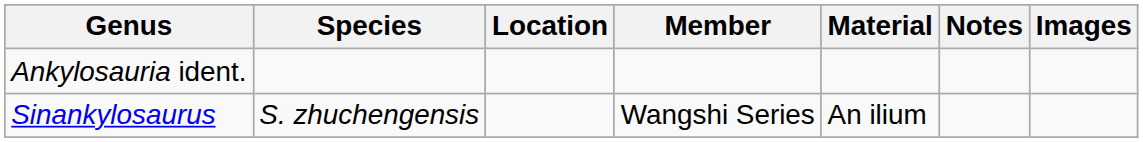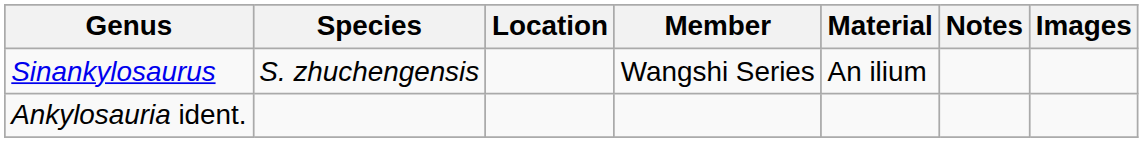rows swapped: Sinankylosaurus <-> Ankylosauria ident.
